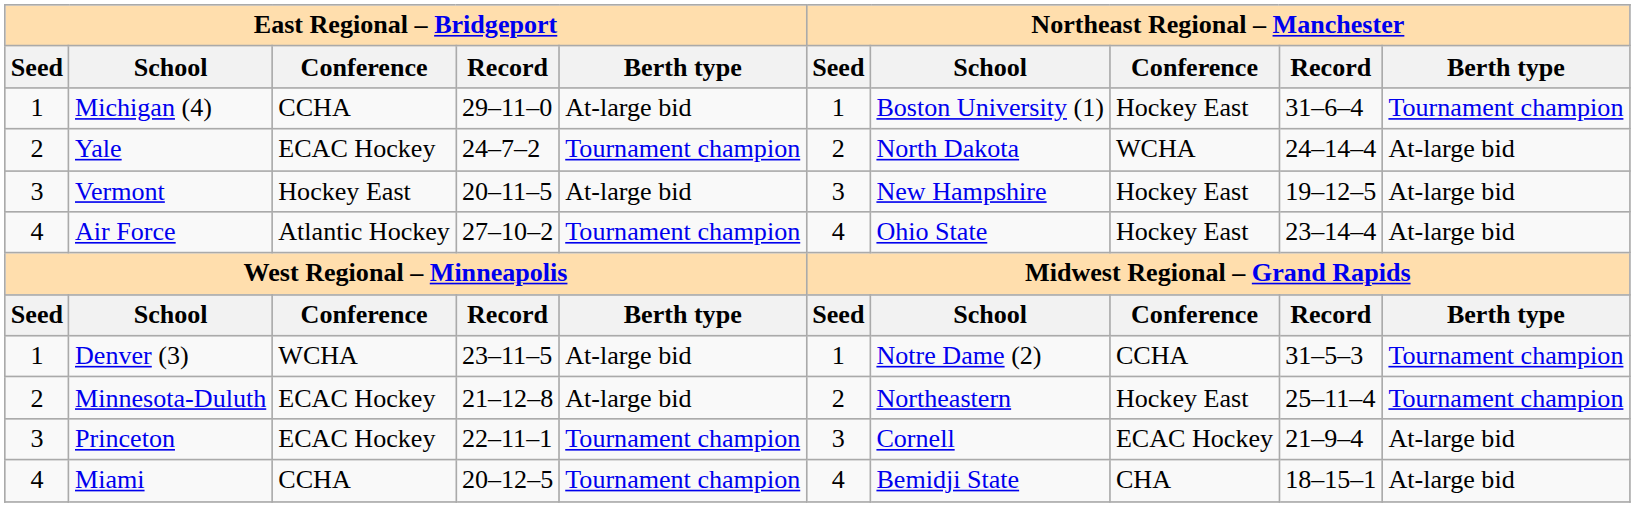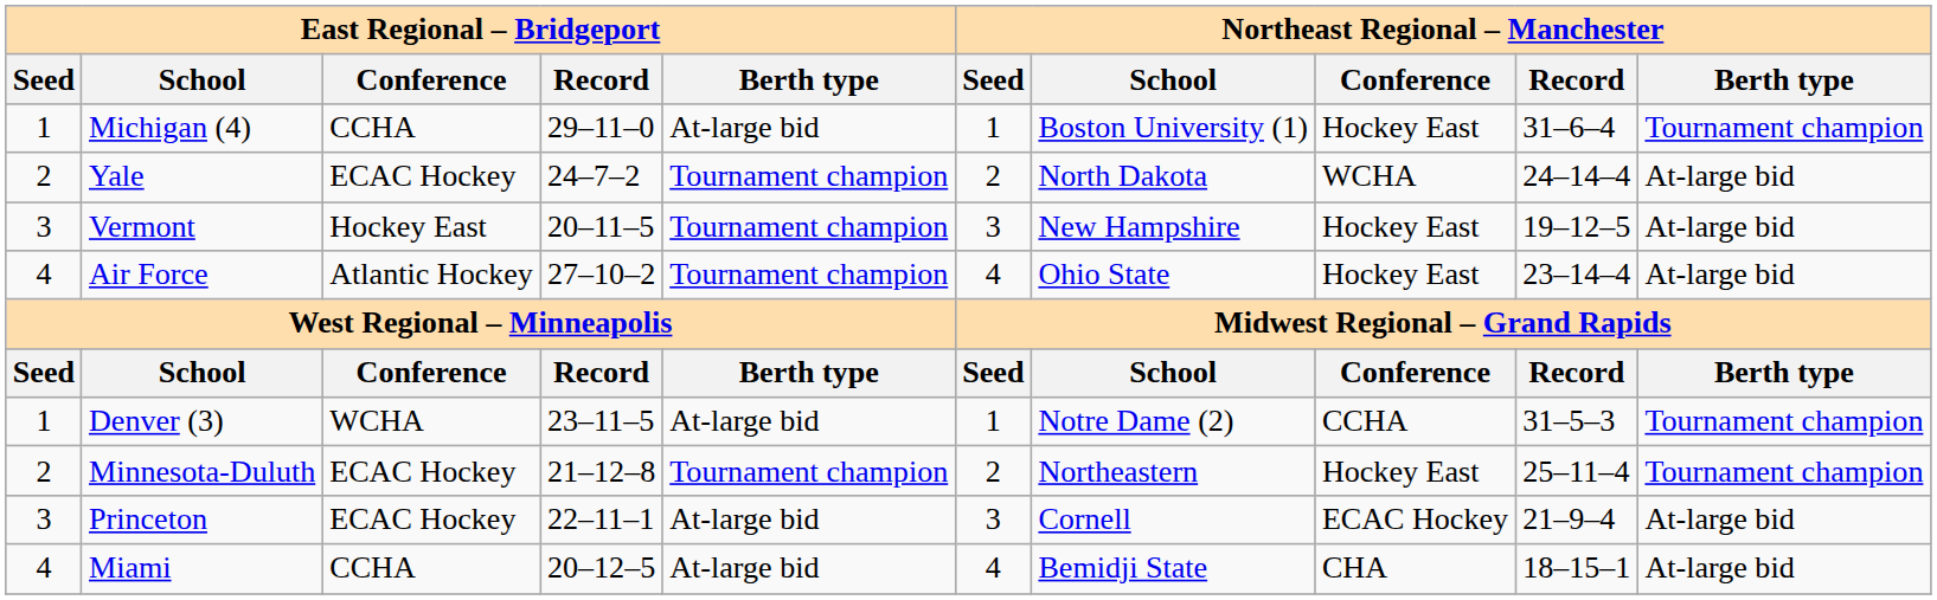Vermont | East Regional – Bridgeport / Berth type: At-large bid -> Tournament champion
Minnesota-Duluth | East Regional – Bridgeport / Berth type: At-large bid -> Tournament champion
Princeton | East Regional – Bridgeport / Berth type: Tournament champion -> At-large bid
Miami | East Regional – Bridgeport / Berth type: Tournament champion -> At-large bid
